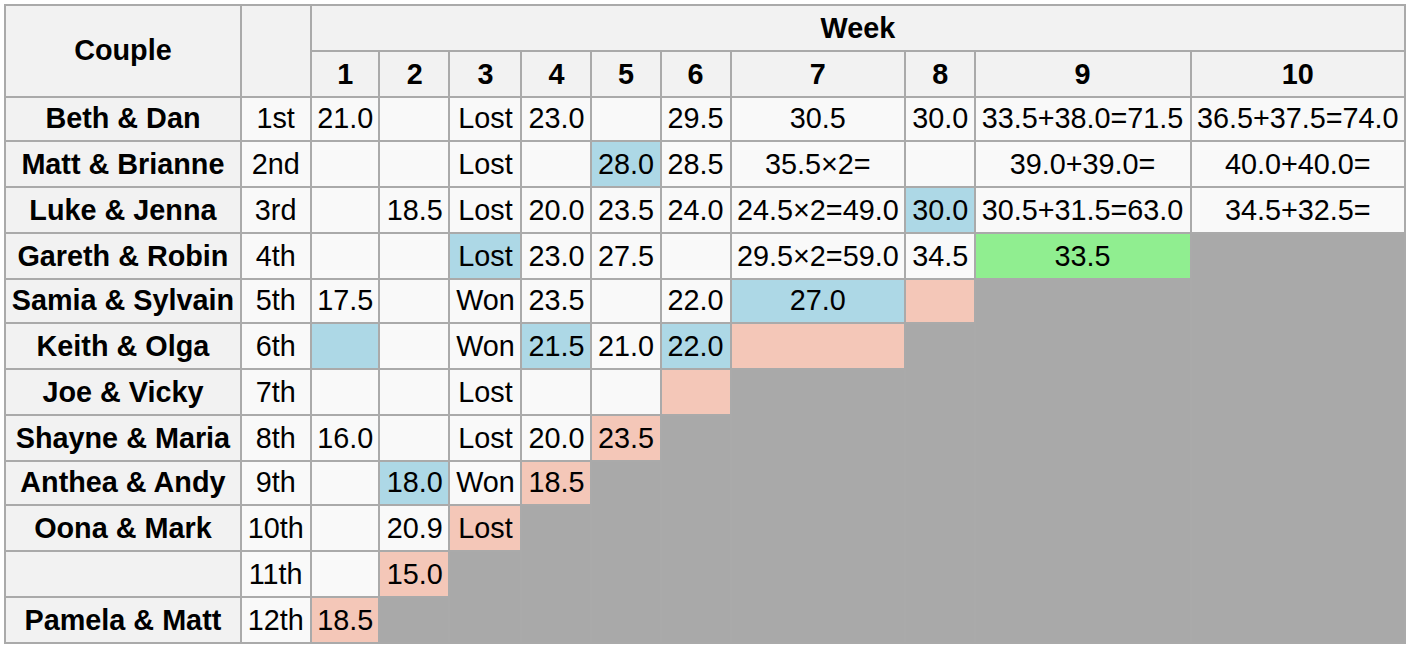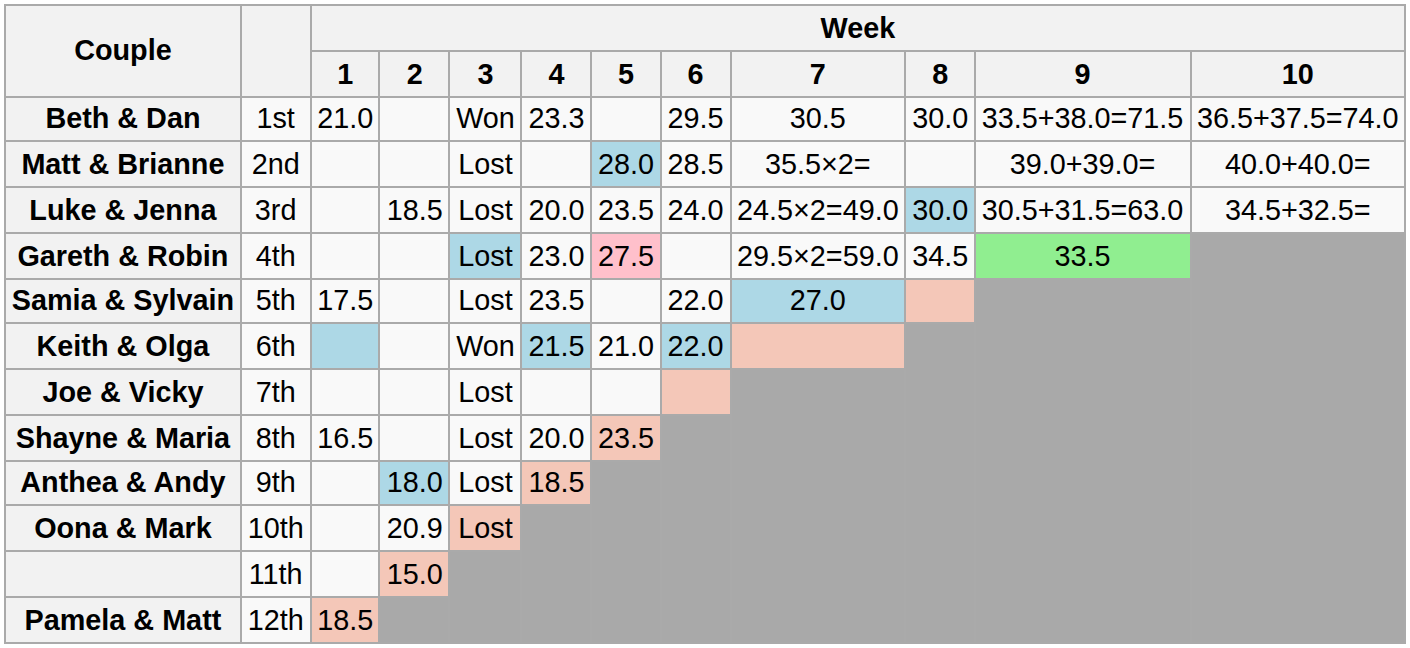Beth & Dan | Week / 3: Lost -> Won
Beth & Dan | Week / 4: 23.0 -> 23.3
Gareth & Robin | Week / 5: no background -> pink background
Samia & Sylvain | Week / 3: Won -> Lost
Shayne & Maria | Week / 1: 16.0 -> 16.5
Anthea & Andy | Week / 3: Won -> Lost
